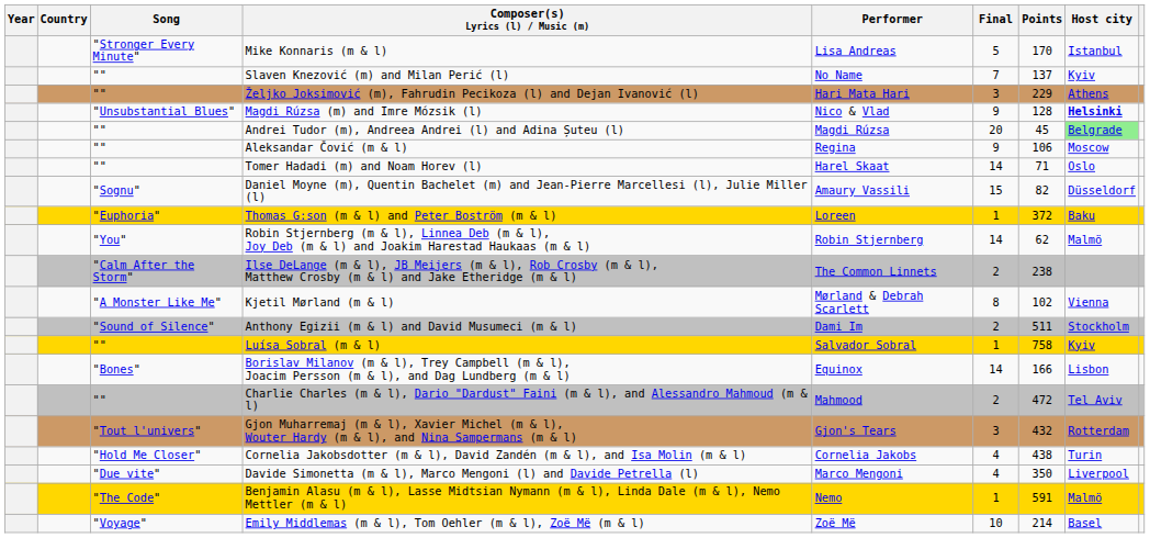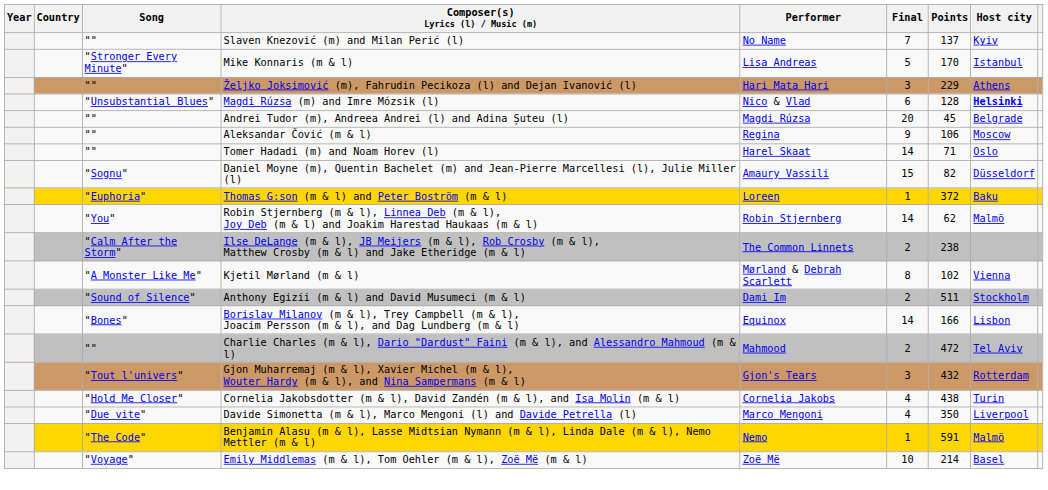rows swapped: Mike Konnaris (m & l) <-> Slaven Knezović (m) and Milan Perić (l)
Magdi Rúzsa (m) and Imre Mózsik (l) | Final: 9 -> 6
Andrei Tudor (m), Andreea Andrei (l) and Adina Șuteu (l) | Host city: lightgreen background -> no background
- row: "" | Luísa Sobral (m & l) | Salvador Sobral | 1 | 758 | Kyiv
